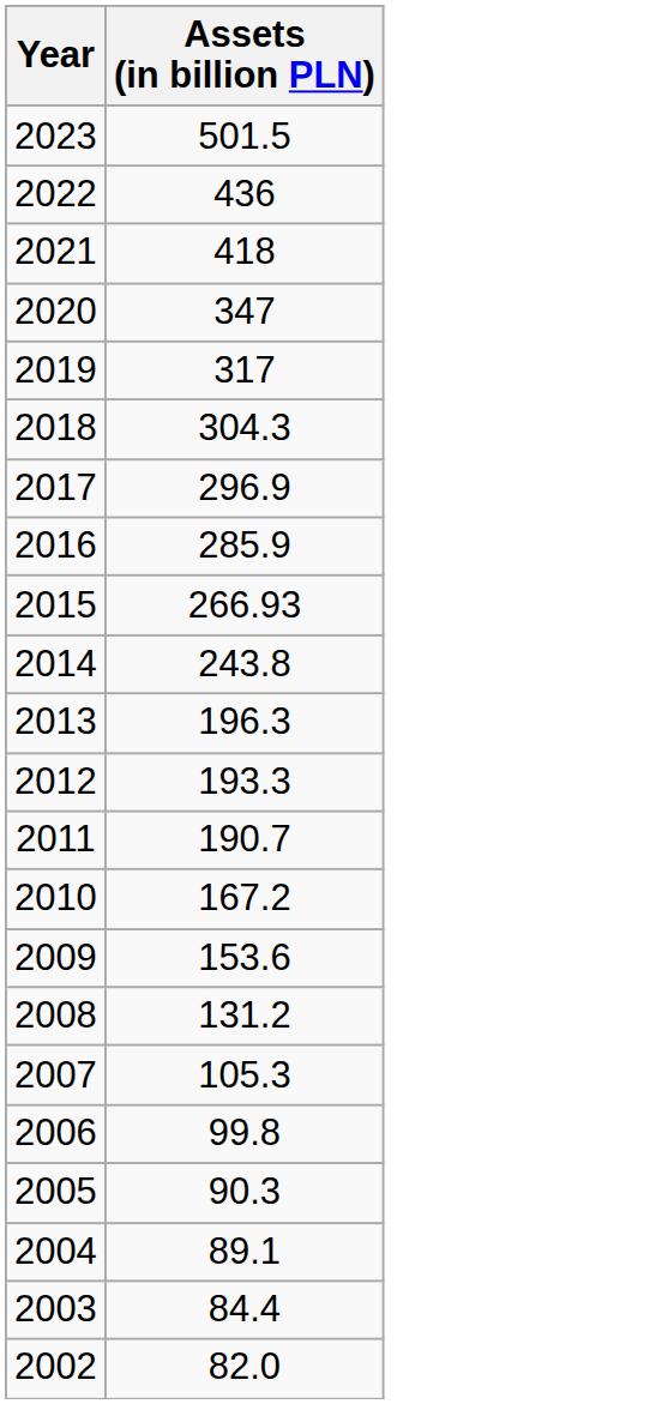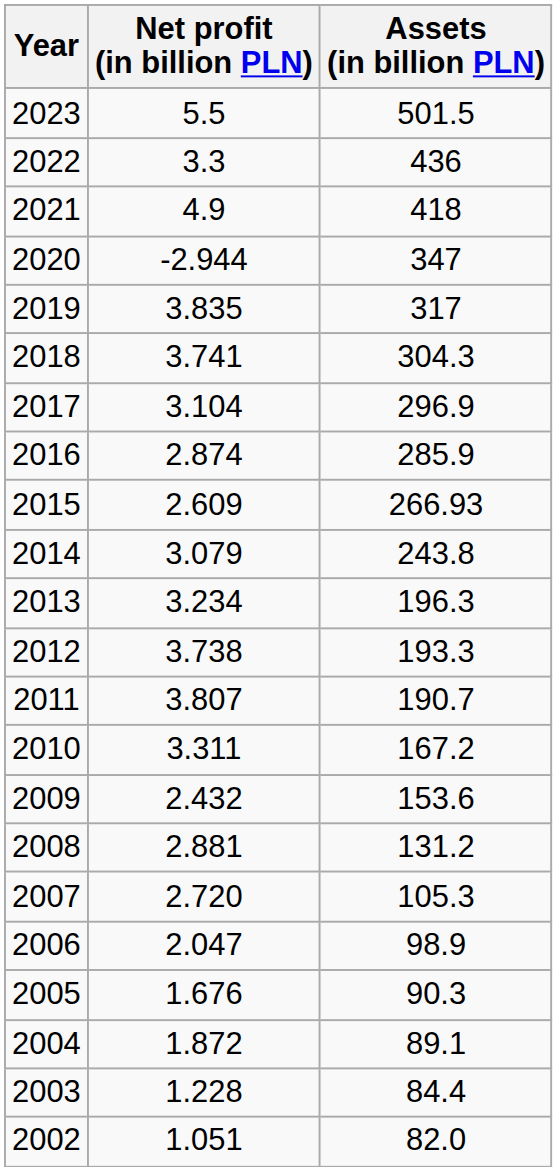+ column: Net profit (in billion PLN) | 5.5 | 3.3 | 4.9 | -2.944 | 3.835 | 3.741 | 3.104 | 2.874 | 2.609 | 3.079 | 3.234 | 3.738 | 3.807 | 3.311 | 2.432 | 2.881 | 2.720 | 2.047 | 1.676 | 1.872 | 1.228 | 1.051
2006 | Assets (in billion PLN): 99.8 -> 98.9
